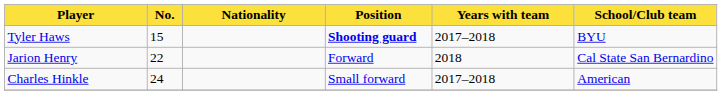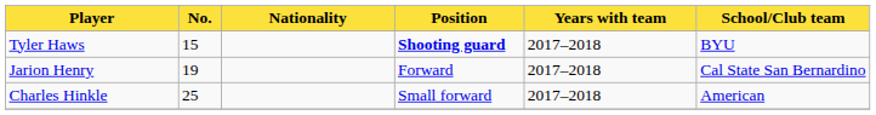Jarion Henry | No.: 22 -> 19
Jarion Henry | Years with team: 2018 -> 2017–2018
Charles Hinkle | No.: 24 -> 25
